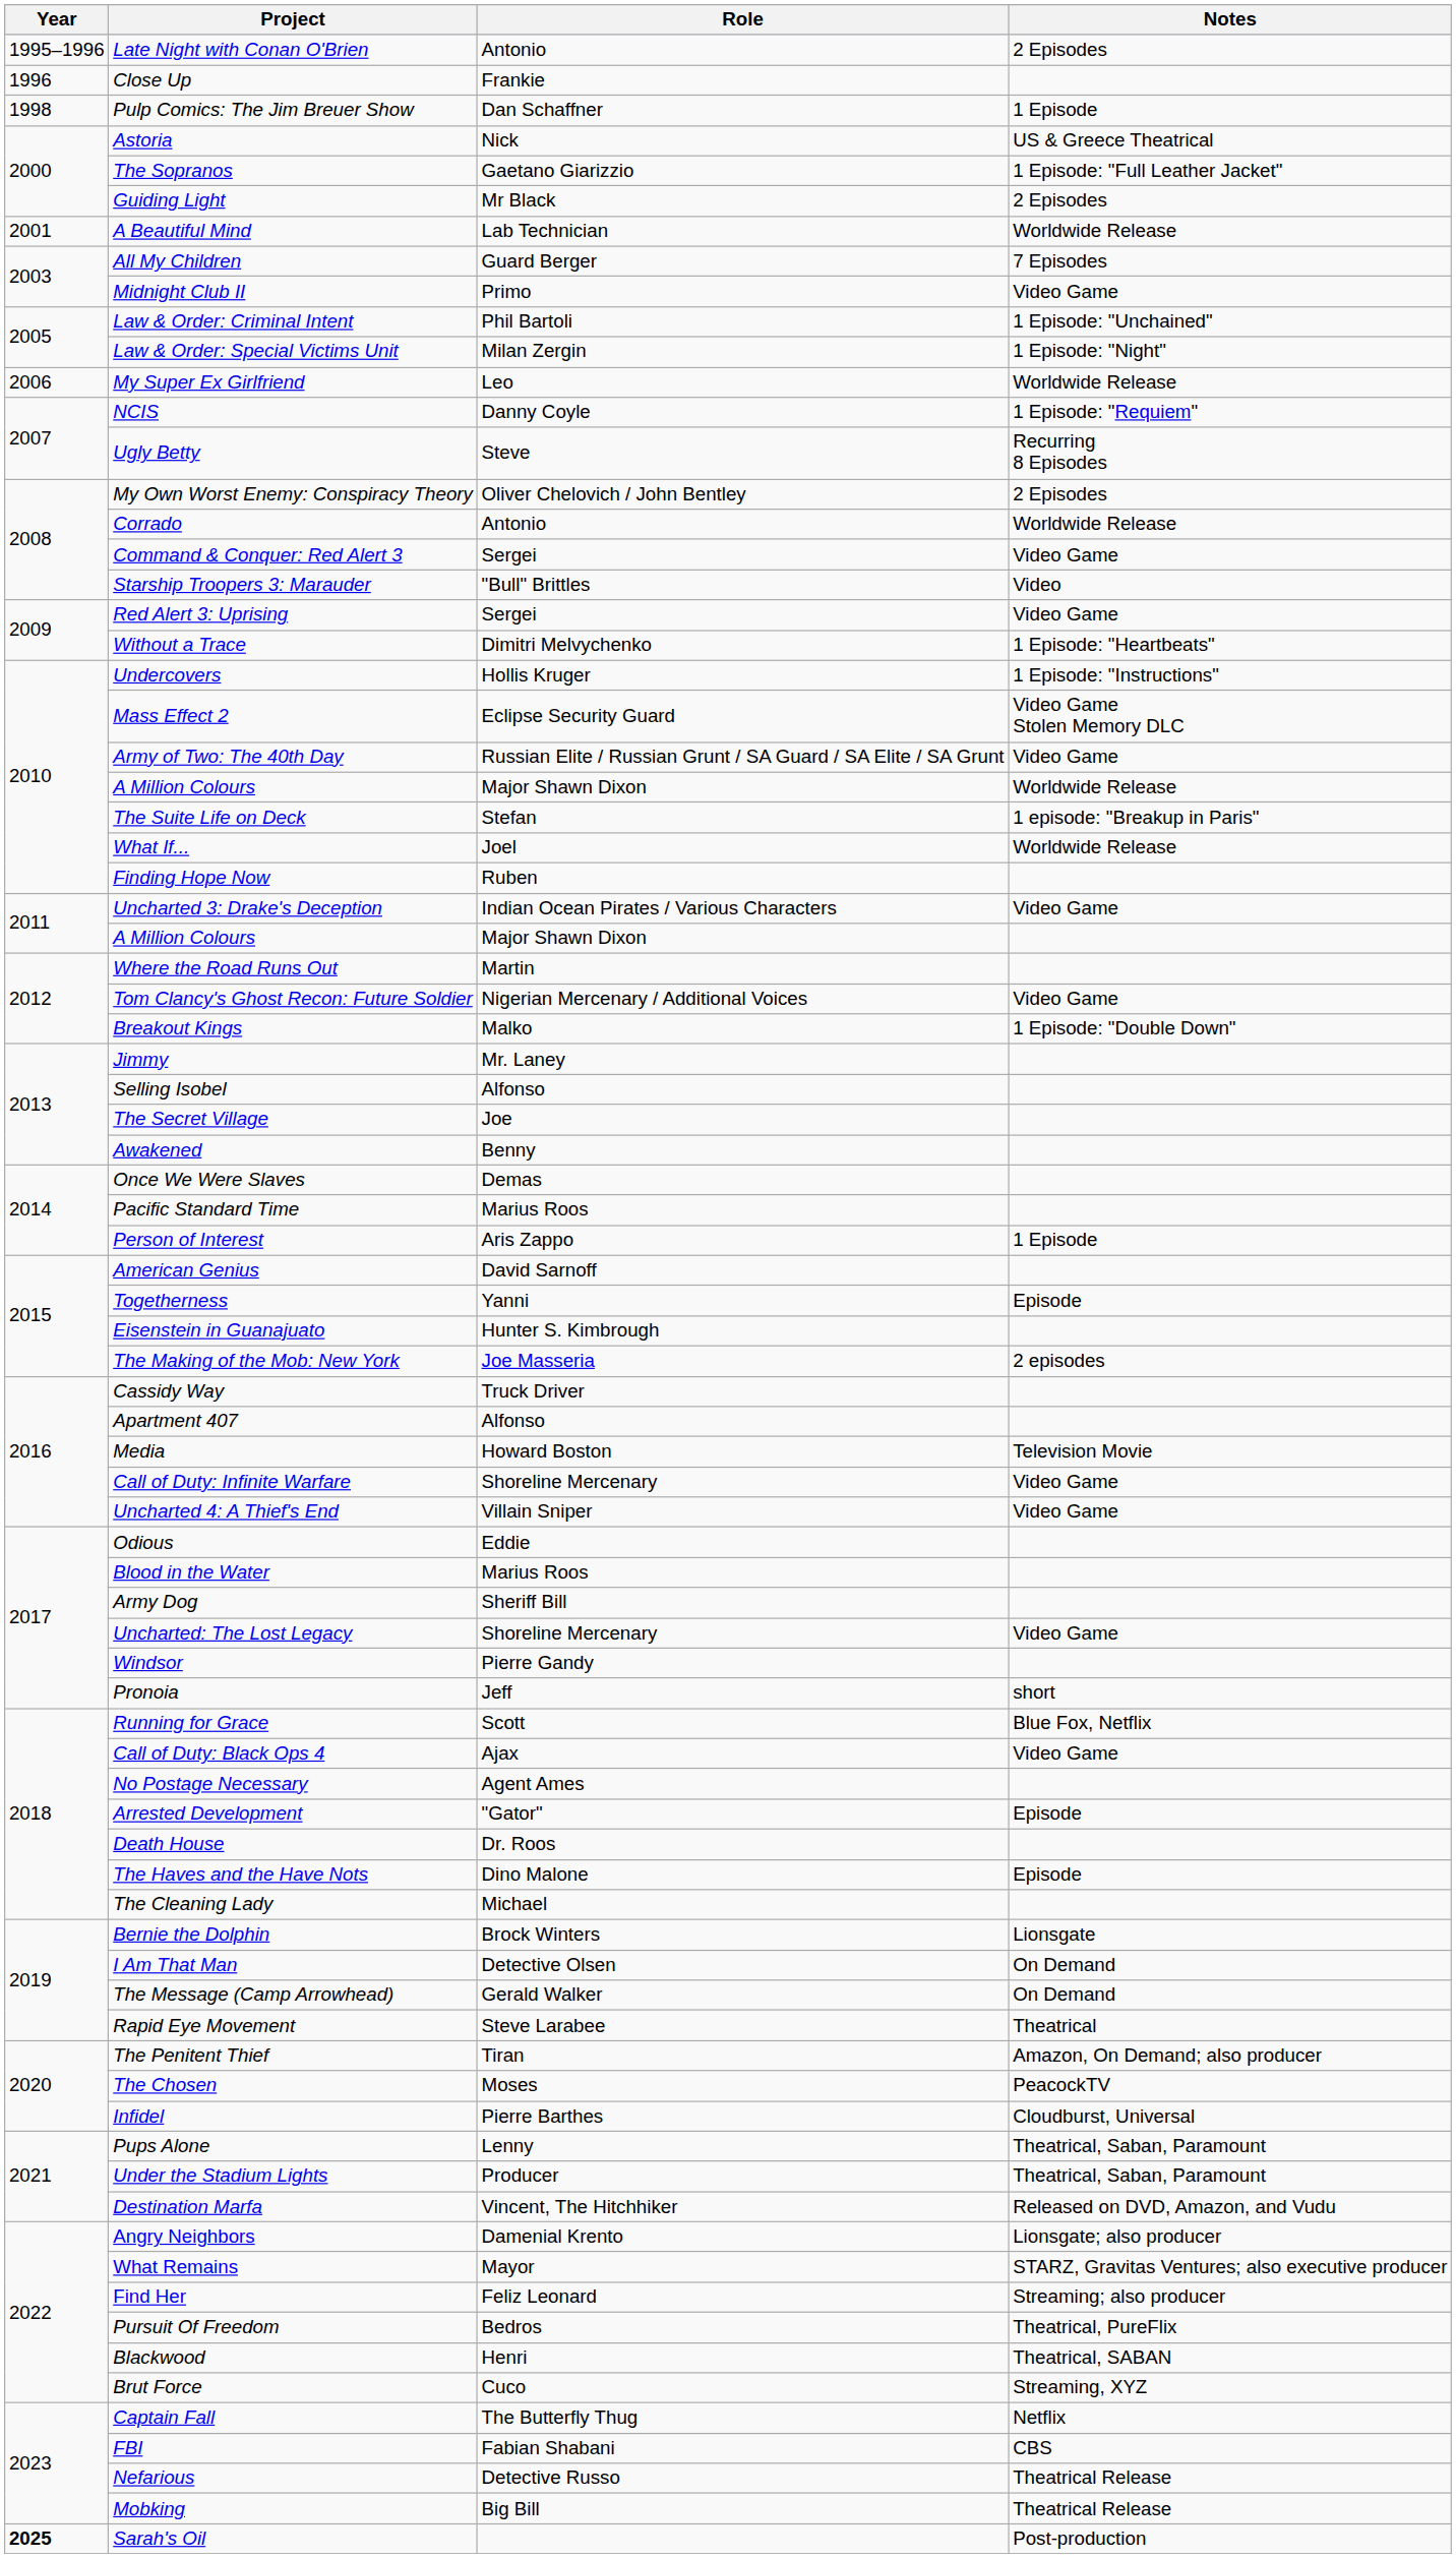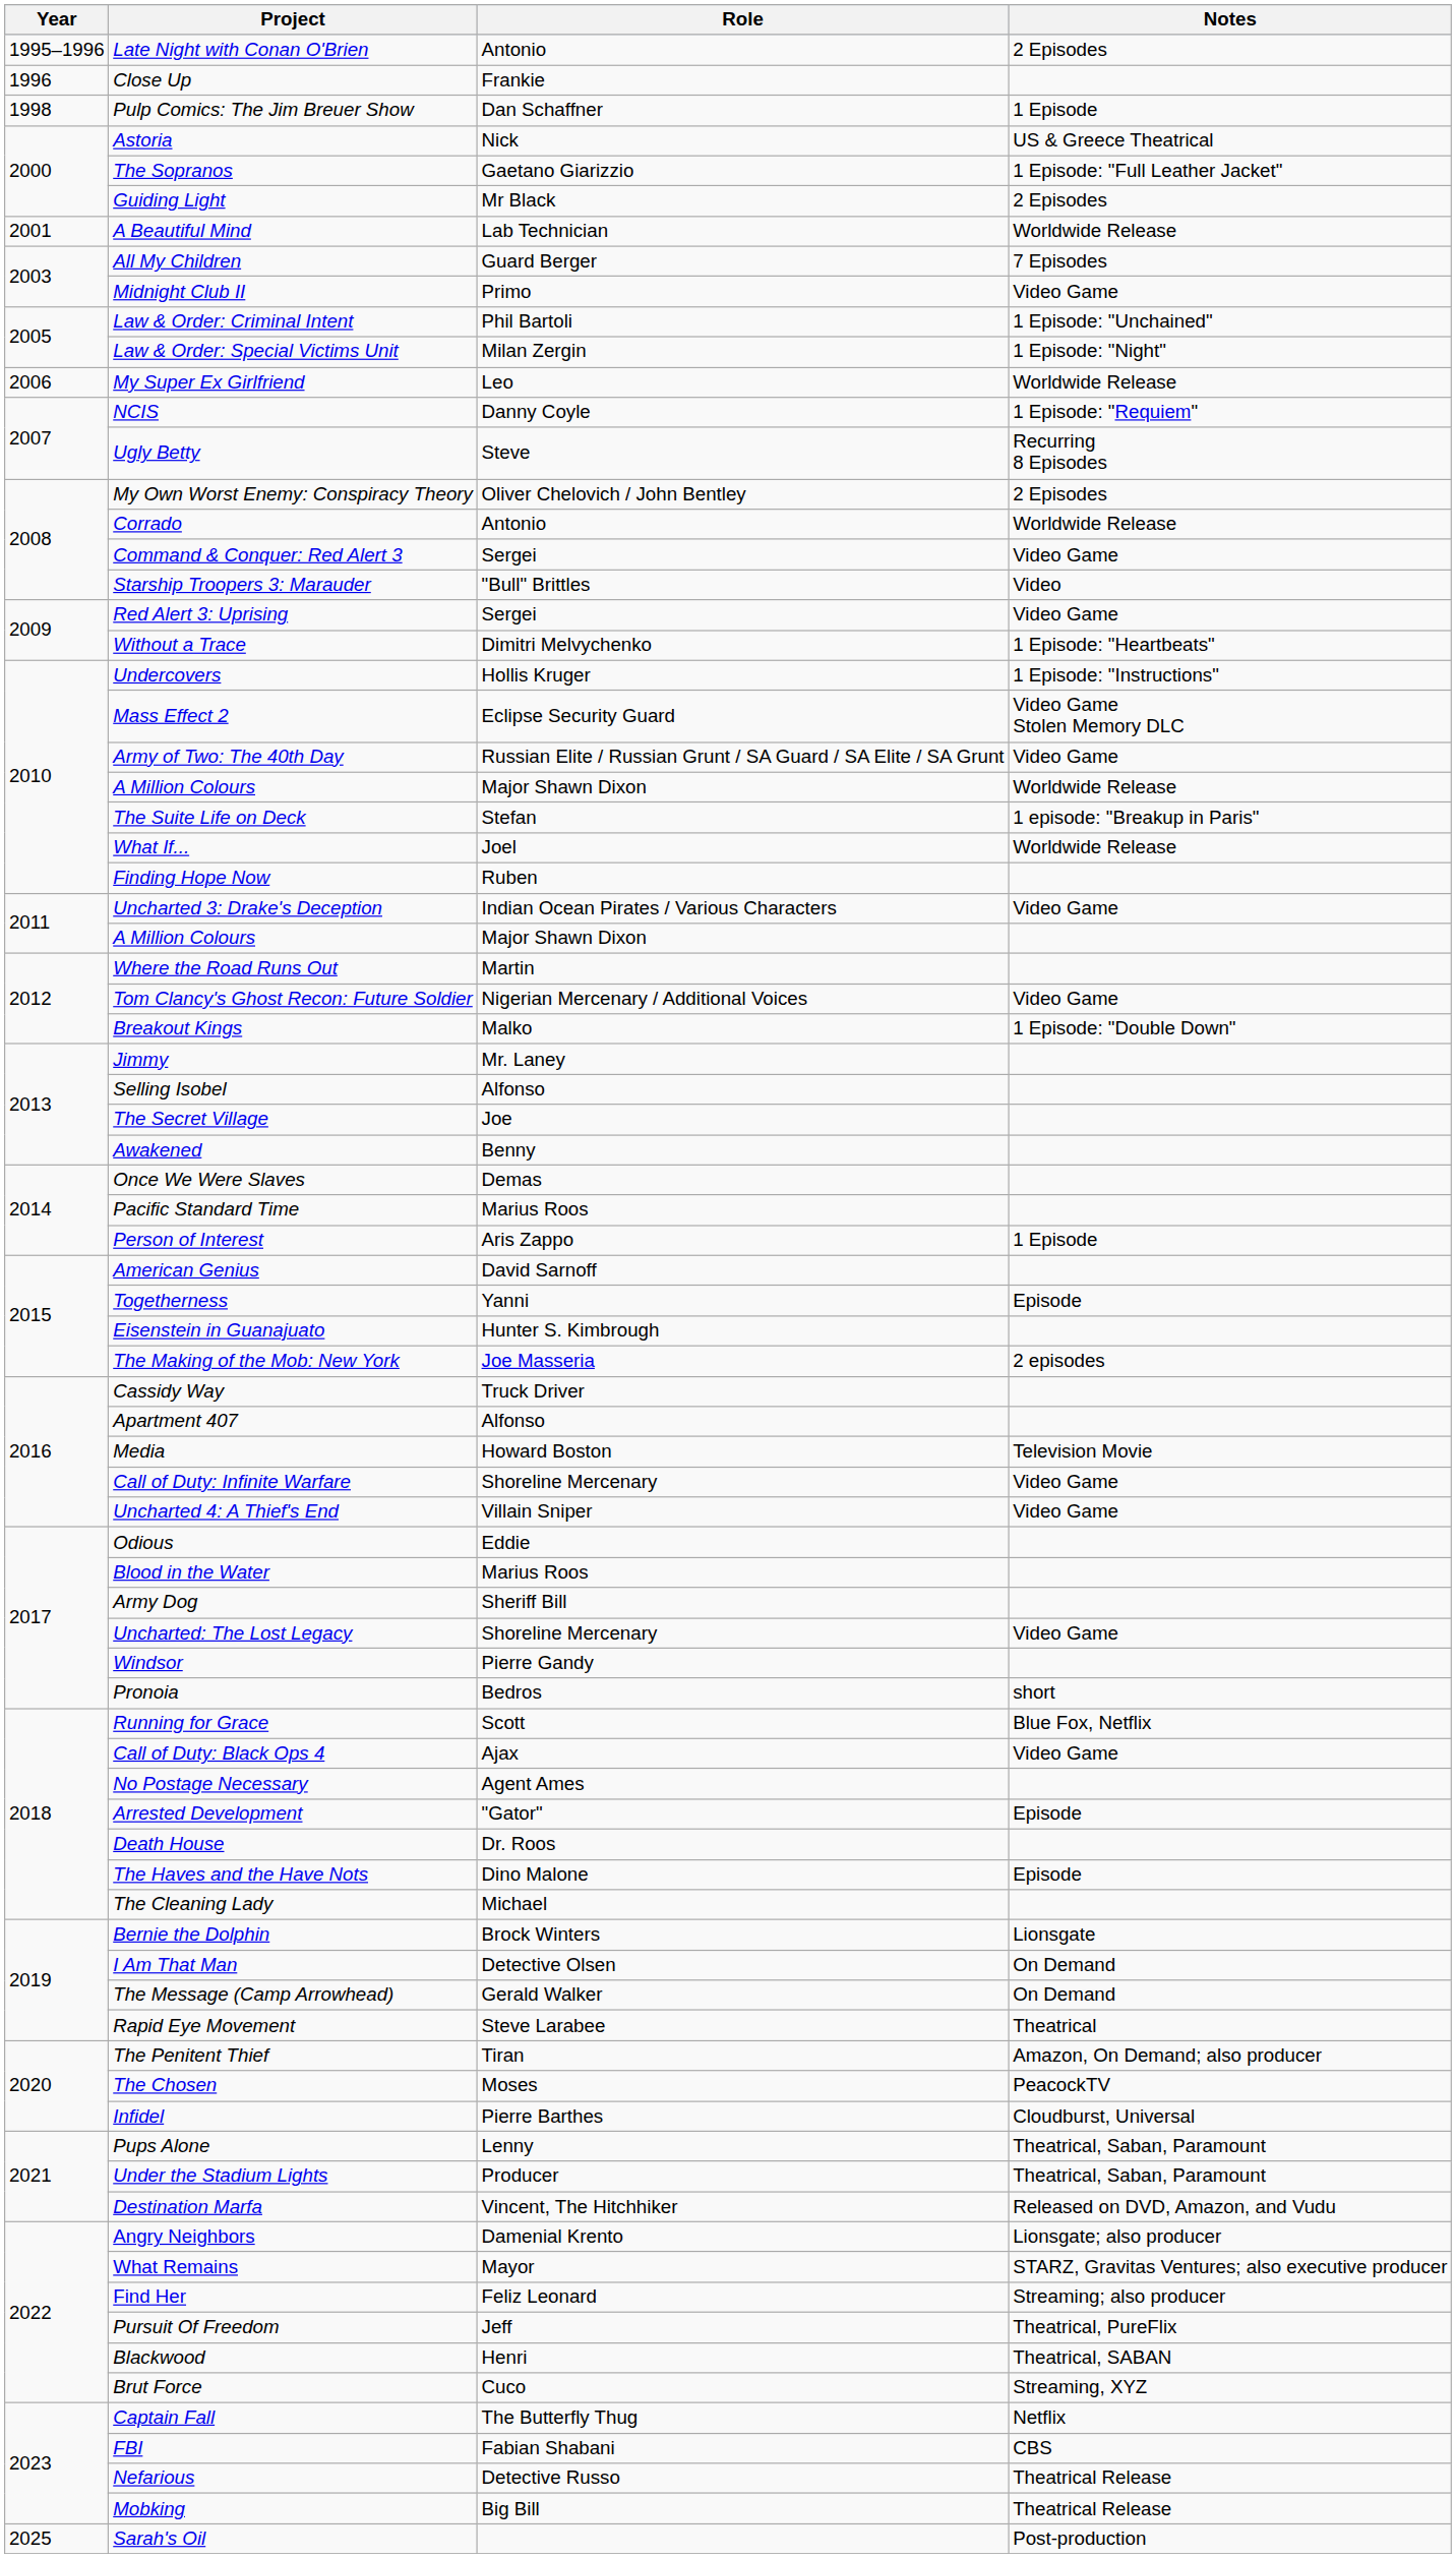Pronoia | Role: Jeff -> Bedros
Pursuit Of Freedom | Role: Bedros -> Jeff
Sarah's Oil | Year: bold -> normal
